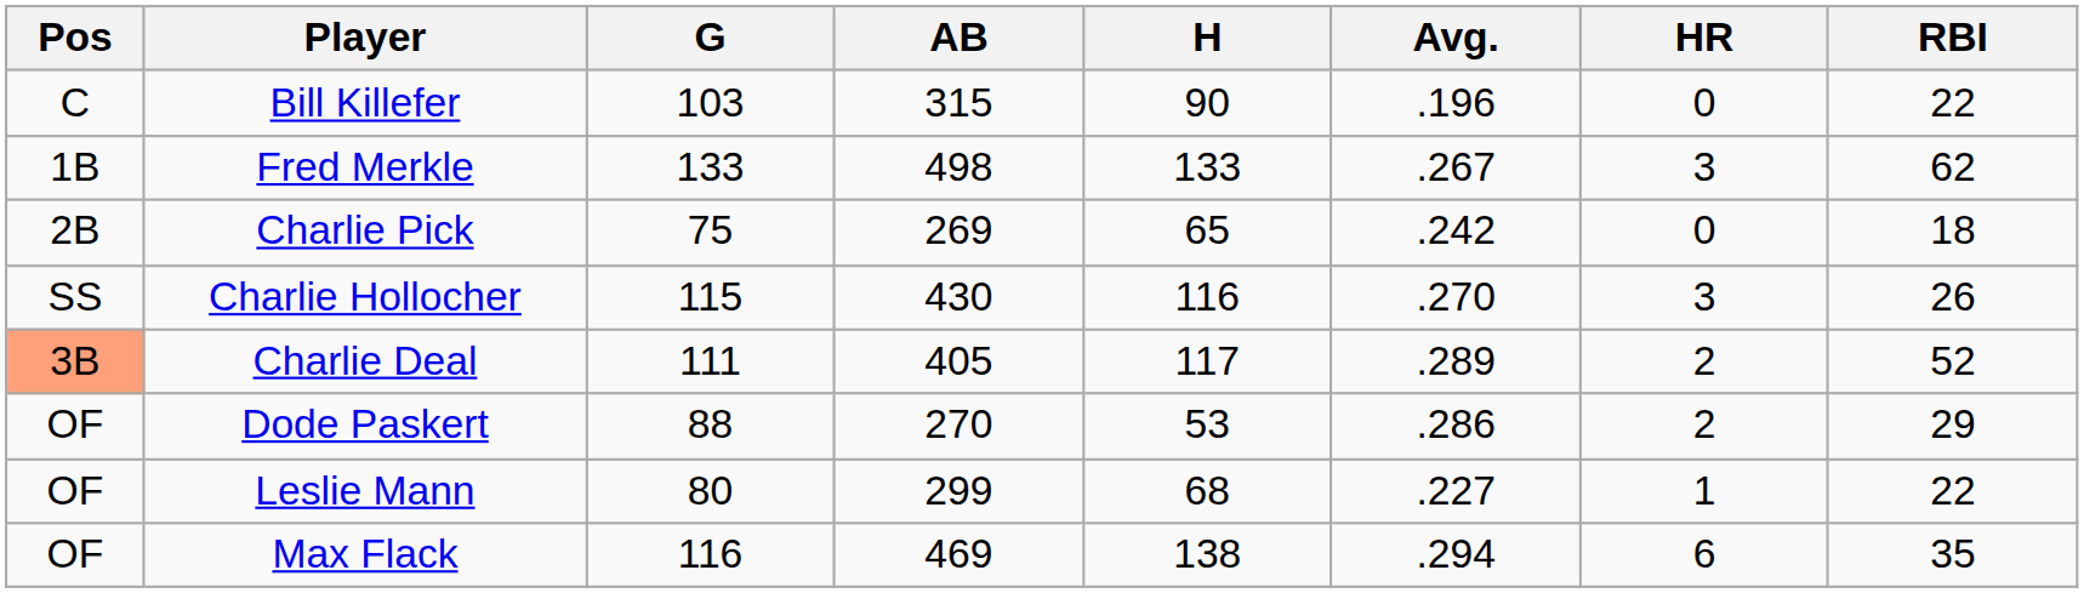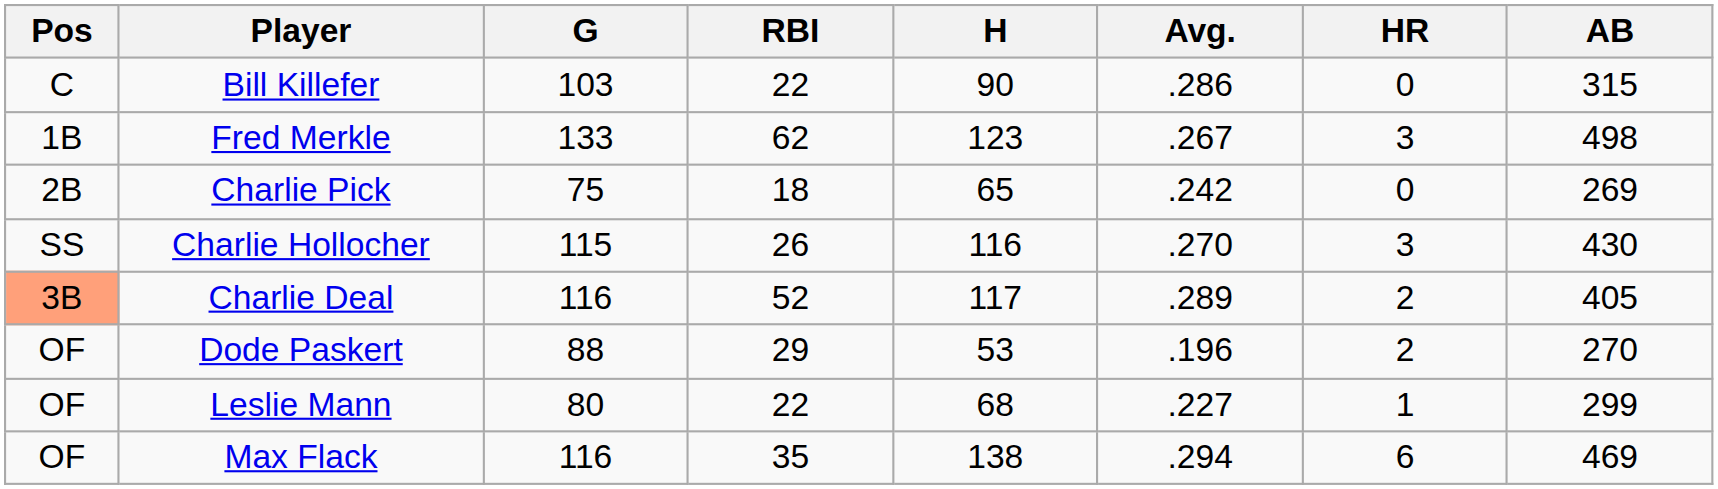columns swapped: AB <-> RBI
Bill Killefer | Avg.: .196 -> .286
Fred Merkle | H: 133 -> 123
Charlie Deal | G: 111 -> 116
Dode Paskert | Avg.: .286 -> .196
